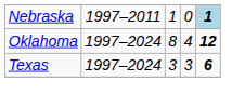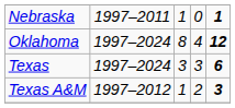Nebraska | column 5: lightblue background -> no background
+ row: Texas A&M | 1997–2012 | 1 | 2 | 3
